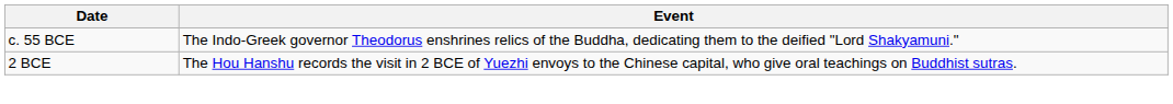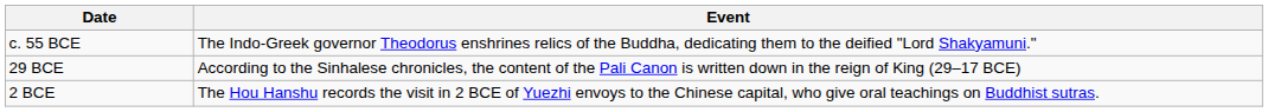+ row: 29 BCE | According to the Sinhalese chronicles, the content of the Pali Canon is written down in the reign of King (29–17 BCE)
